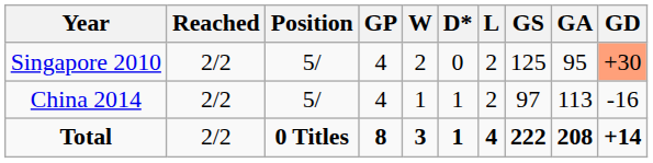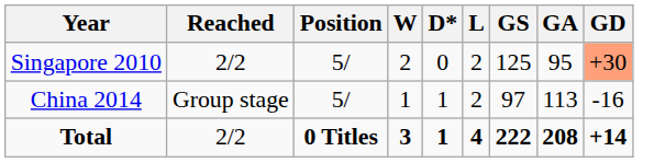- column: GP | 4 | 4 | 8
China 2014 | Reached: 2/2 -> Group stage
